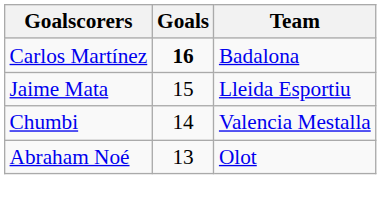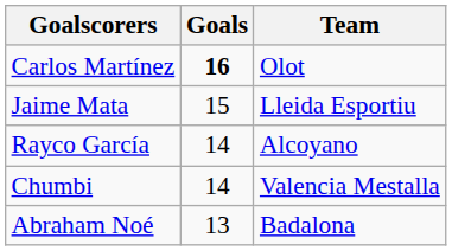Carlos Martínez | Team: Badalona -> Olot
+ row: Rayco García | 14 | Alcoyano
Abraham Noé | Team: Olot -> Badalona
